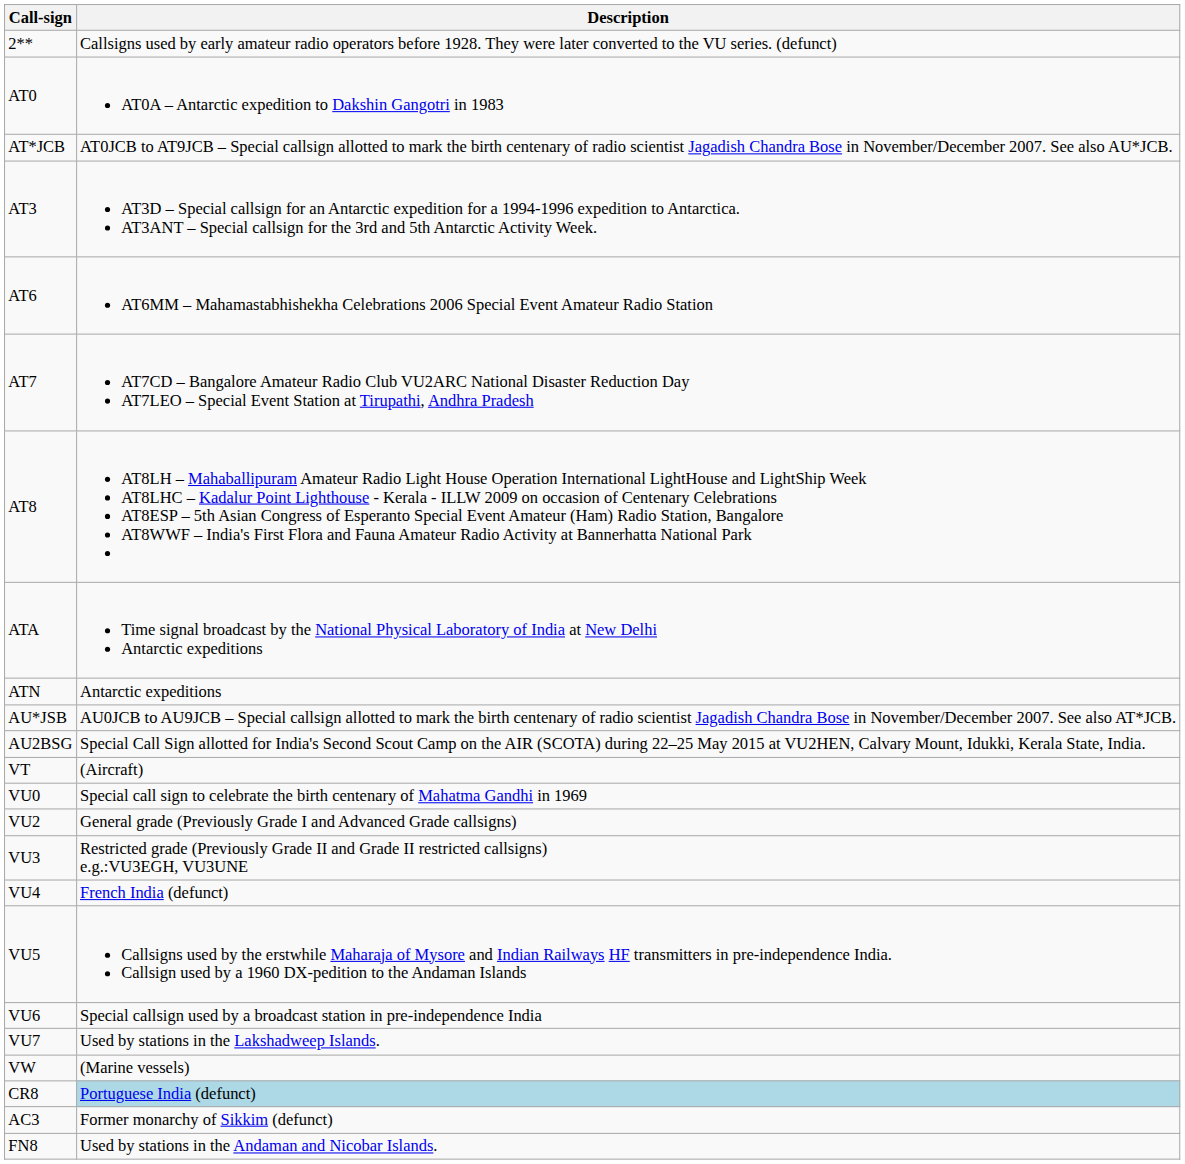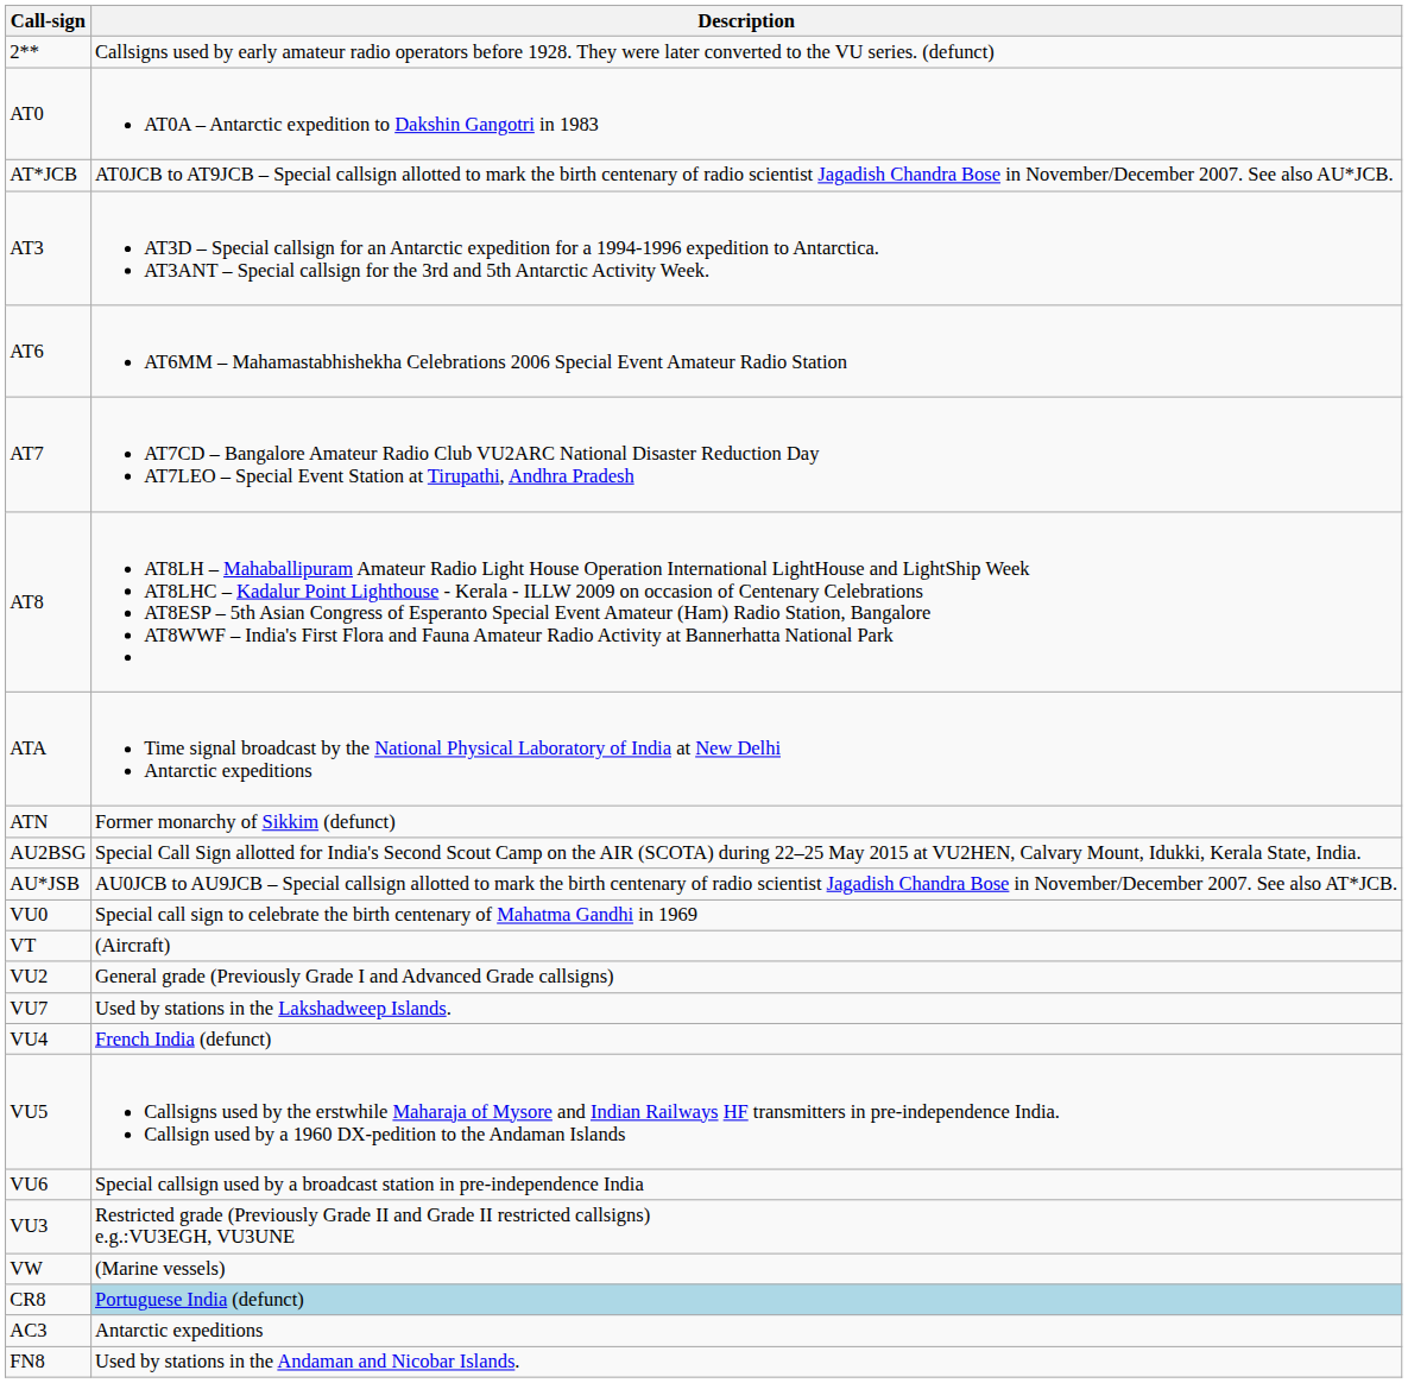ATN | Description: Antarctic expeditions -> Former monarchy of Sikkim (defunct)
rows swapped: AU*JSB <-> AU2BSG
rows swapped: VT <-> VU0
rows swapped: VU3 <-> VU7
AC3 | Description: Former monarchy of Sikkim (defunct) -> Antarctic expeditions
